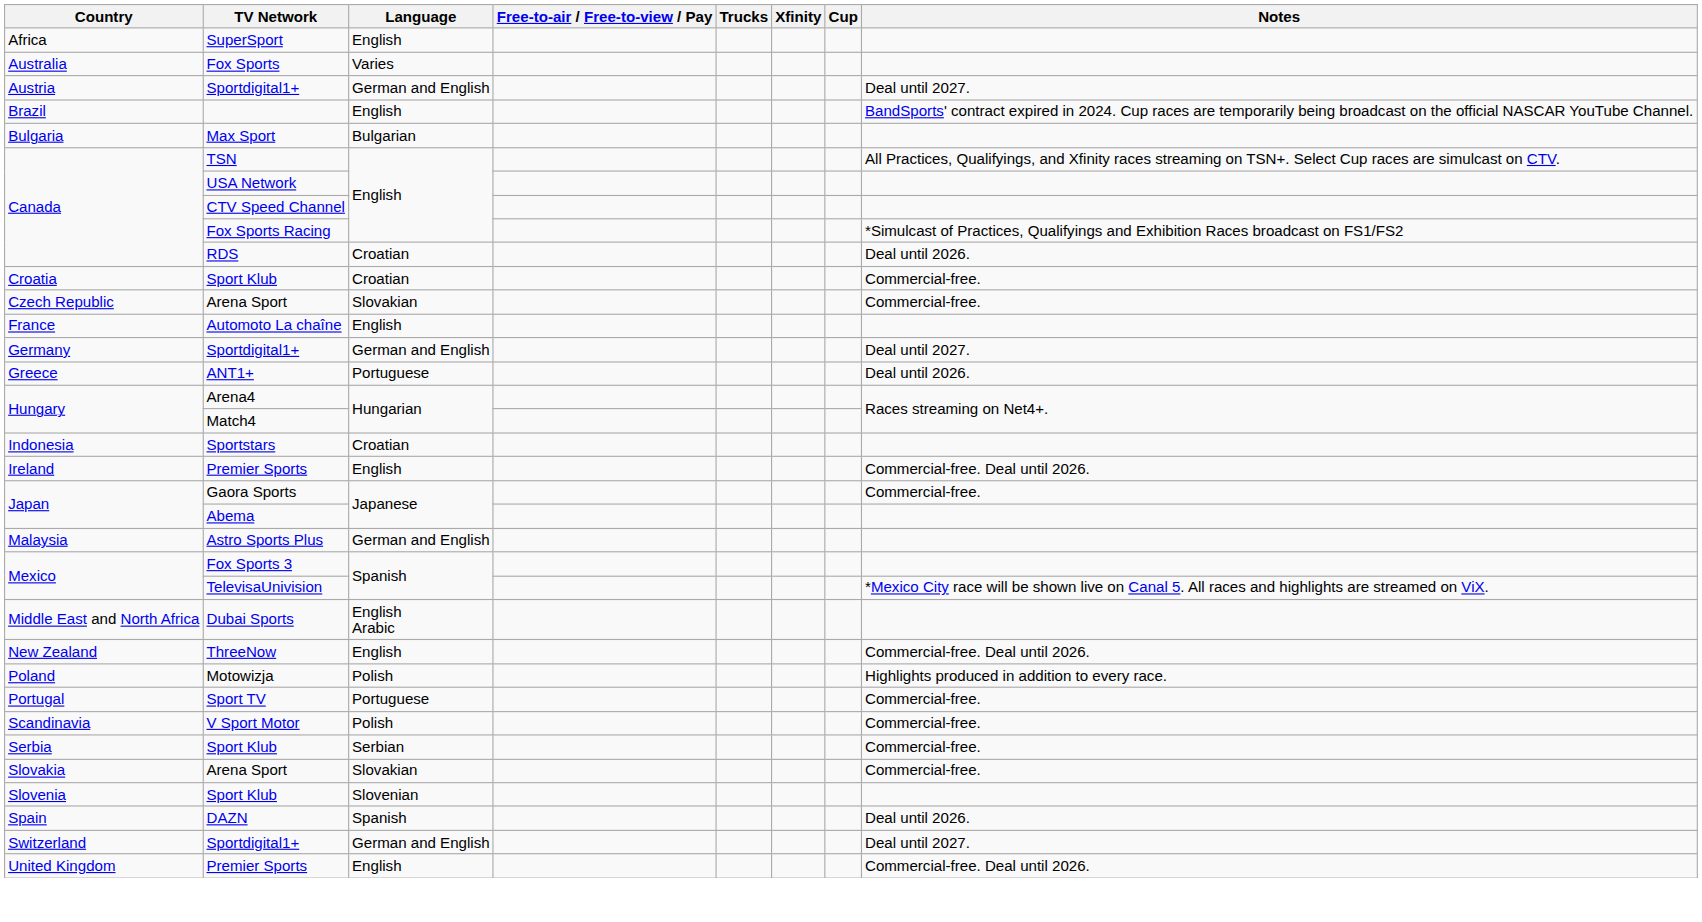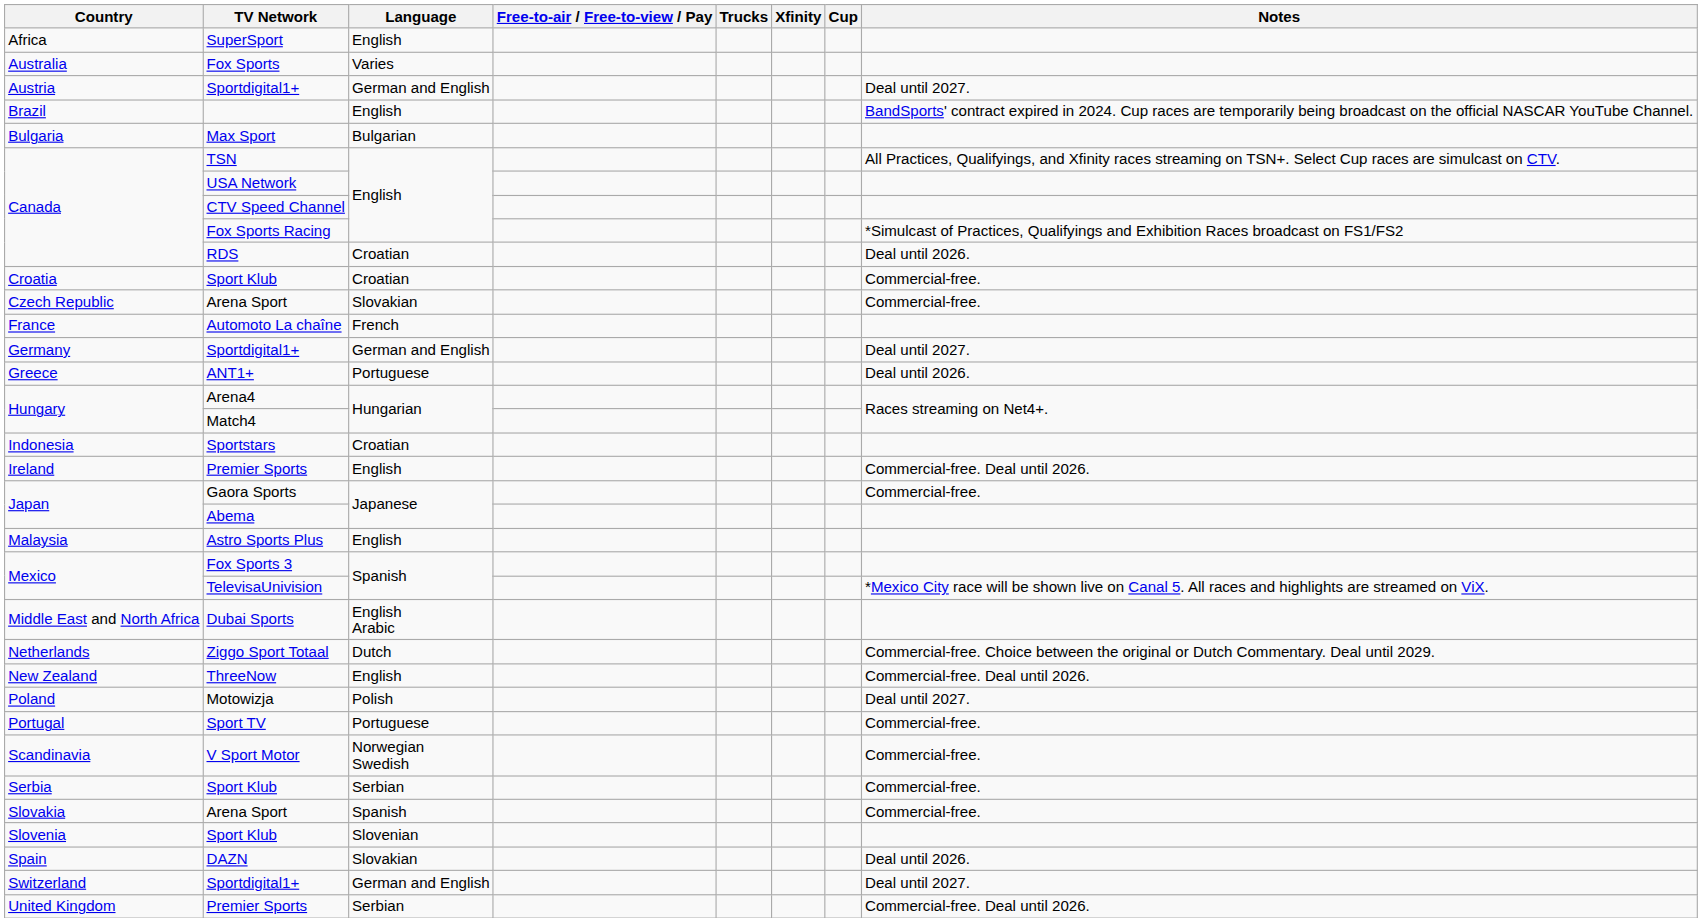Automoto La chaîne | Language: English -> French
Astro Sports Plus | Language: German and English -> English
+ row: Netherlands | Ziggo Sport Totaal | Dutch | Commercial-free. Choice between the original or Dutch Commentary. Deal until 2029.
Motowizja | Notes: Highlights produced in addition to every race. -> Deal until 2027.
V Sport Motor | Language: Polish -> Norwegian Swedish
Slovakia / Arena Sport | Language: Slovakian -> Spanish
DAZN | Language: Spanish -> Slovakian
United Kingdom / Premier Sports | Language: English -> Serbian
